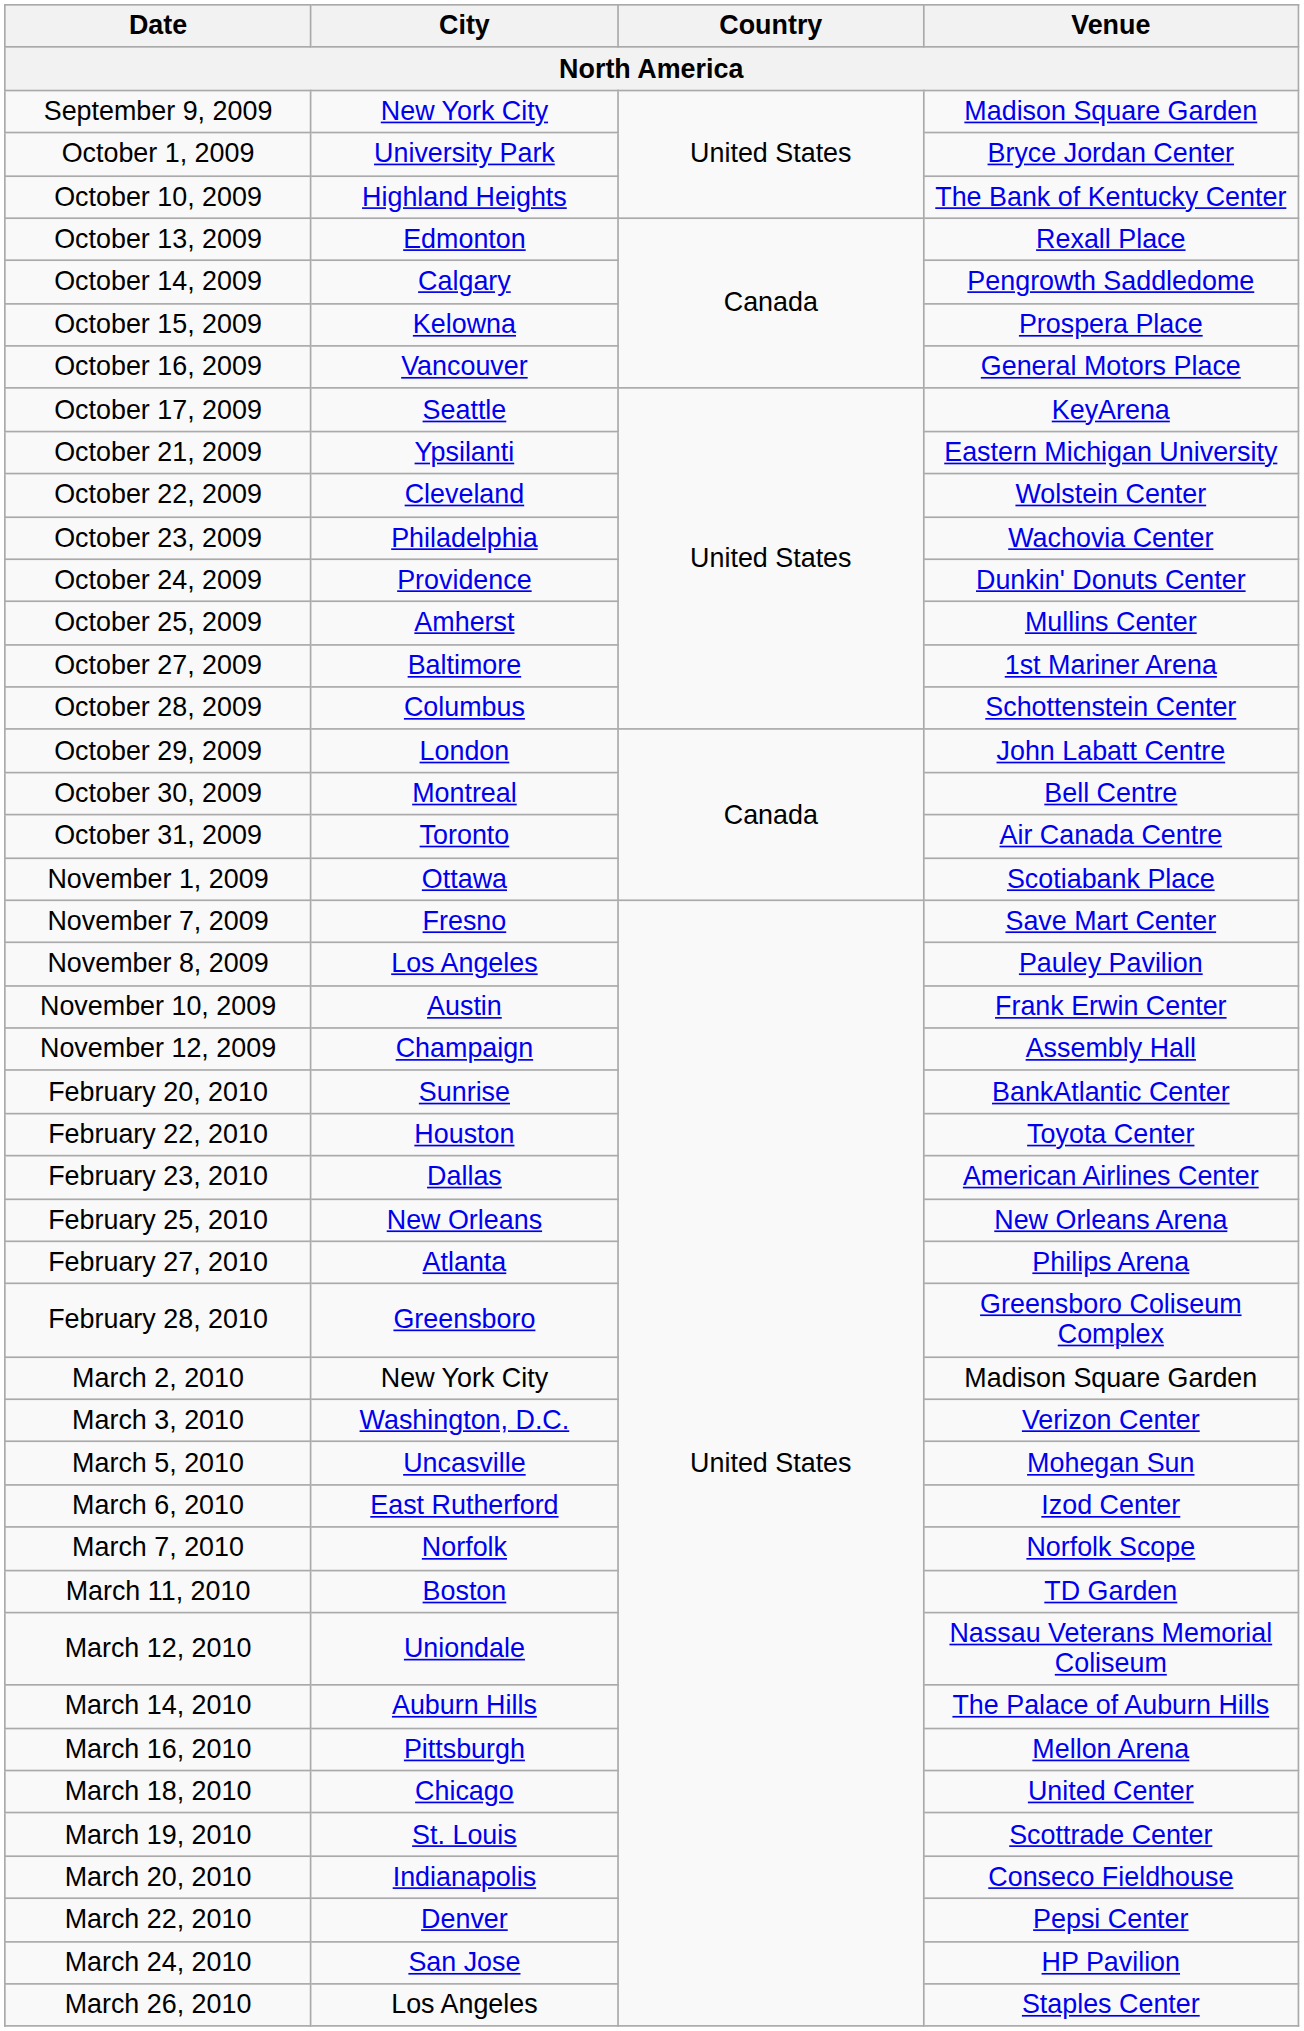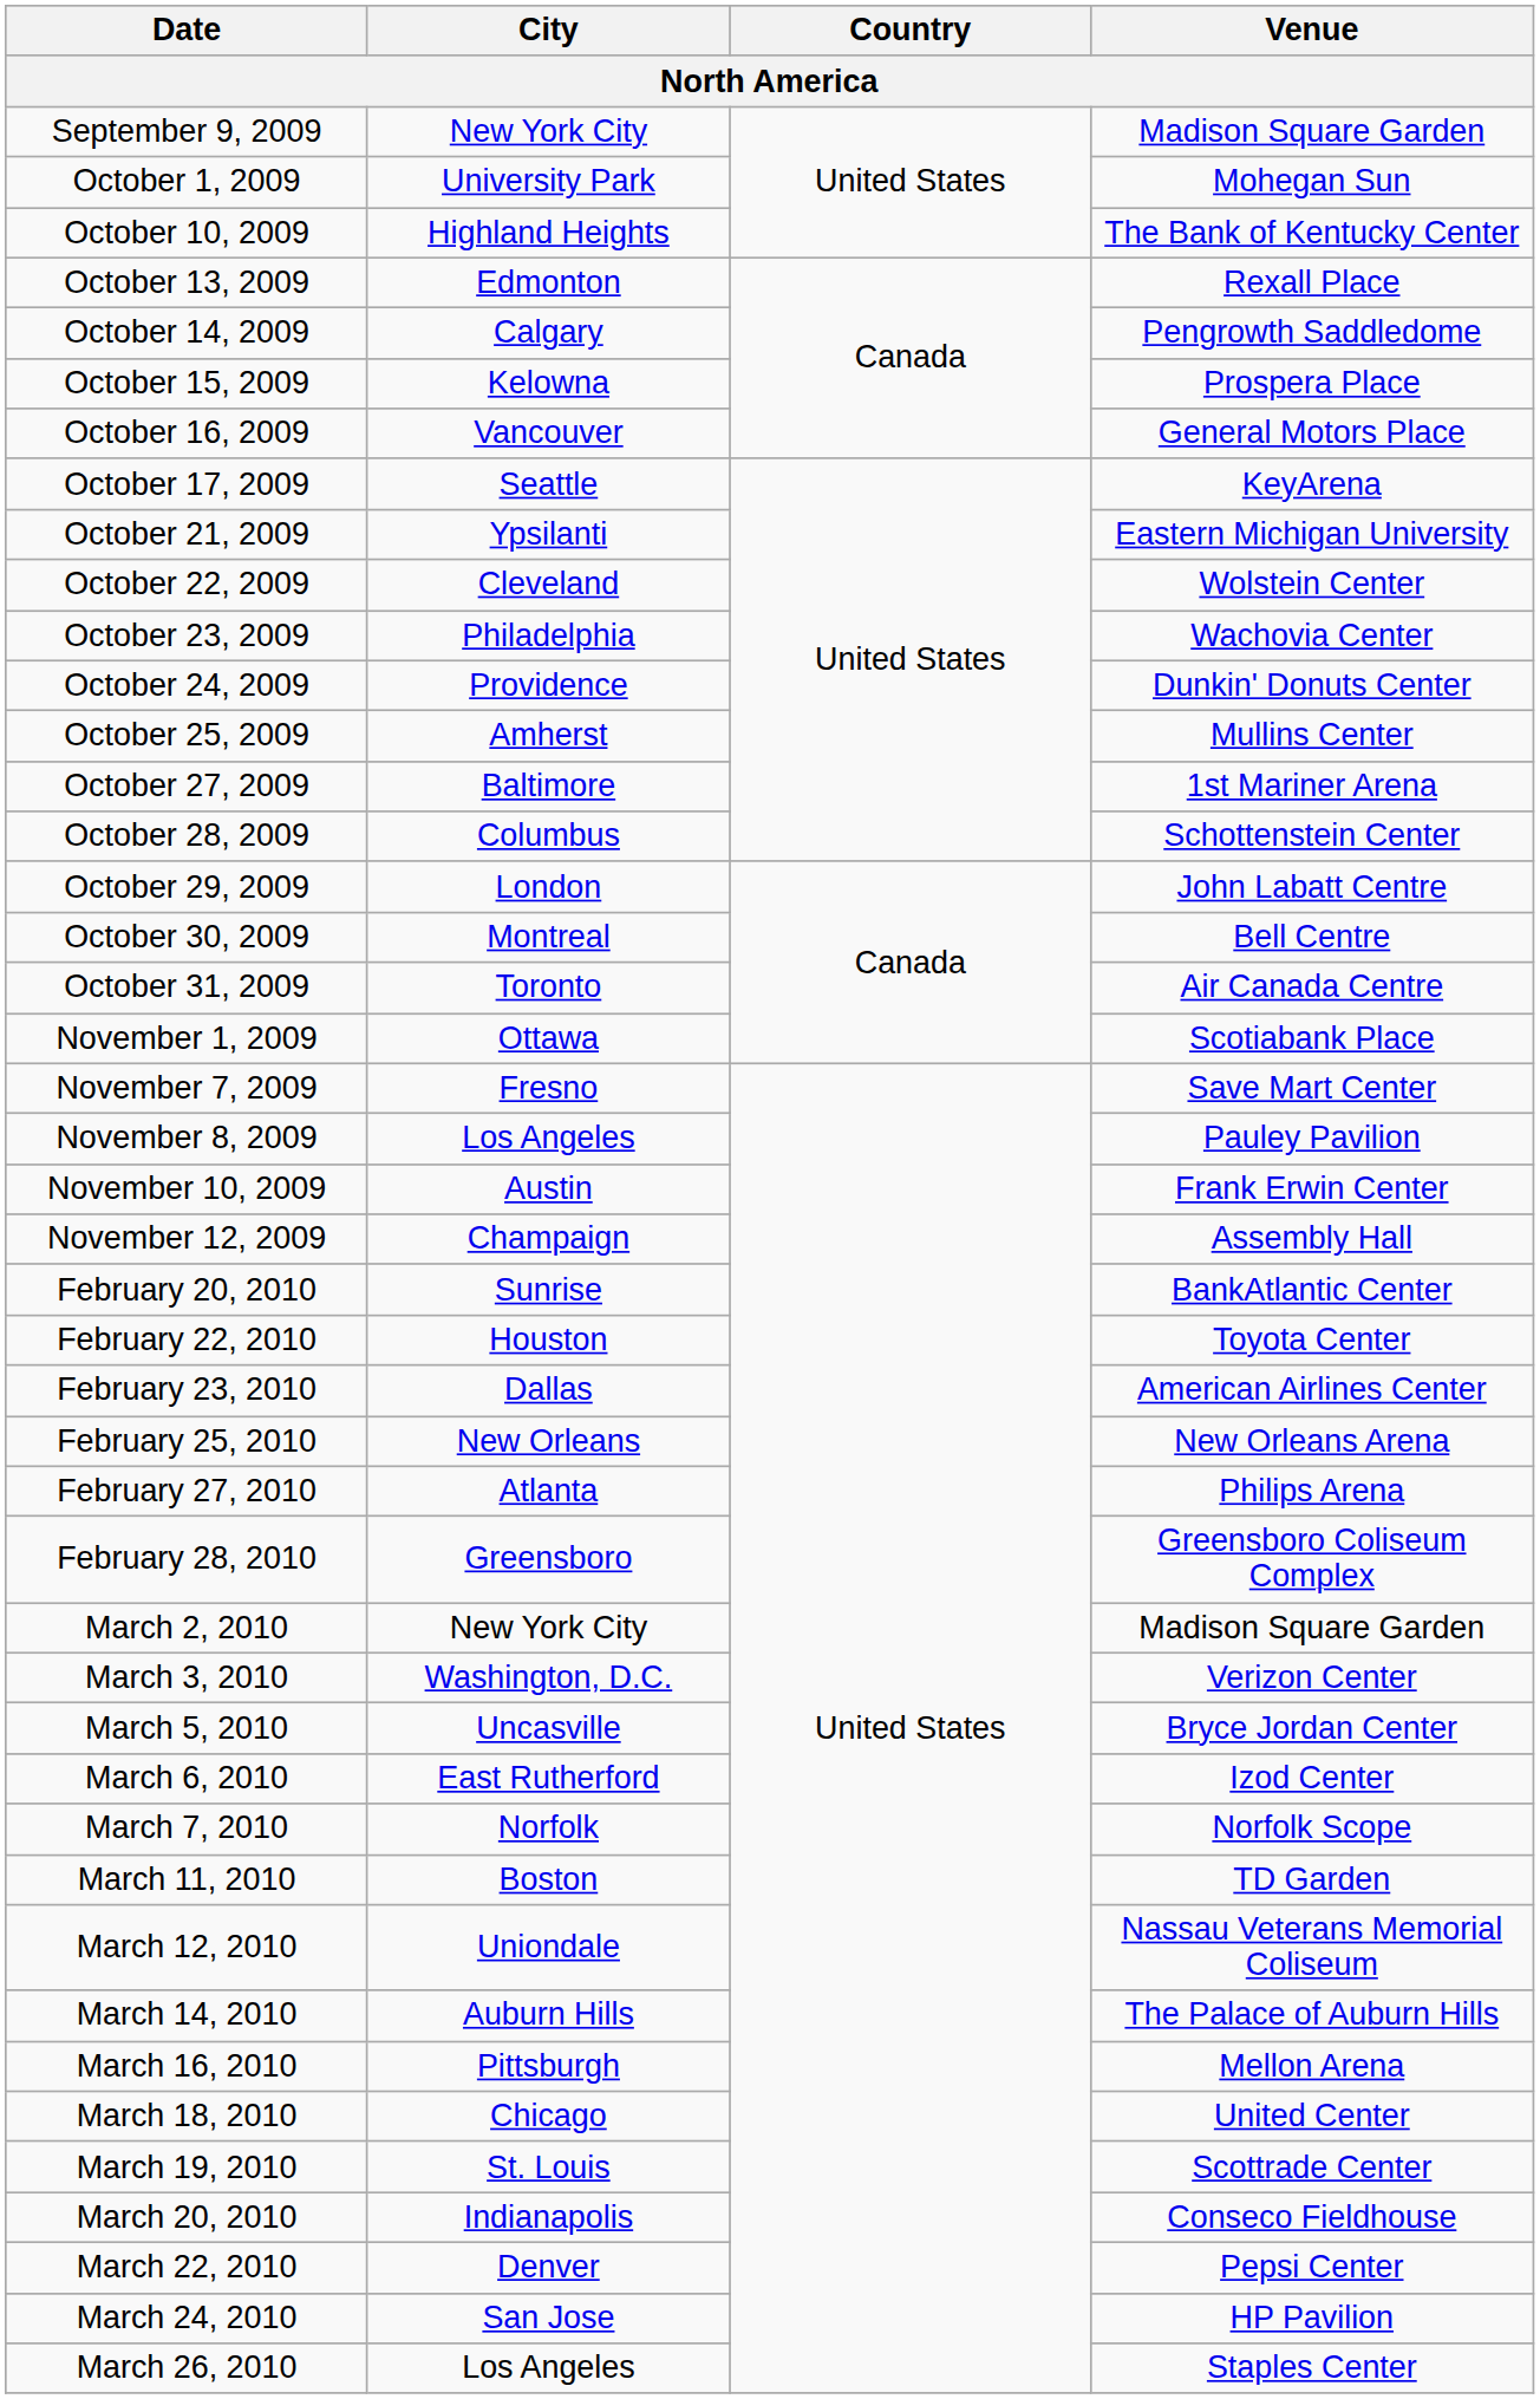October 1, 2009 | Venue: Bryce Jordan Center -> Mohegan Sun
March 5, 2010 | Venue: Mohegan Sun -> Bryce Jordan Center
